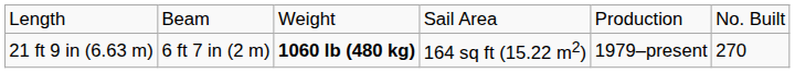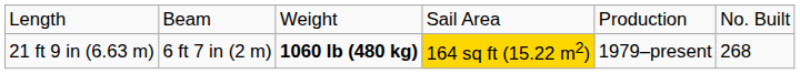21 ft 9 in (6.63 m) | column 4: no background -> gold background
21 ft 9 in (6.63 m) | column 6: 270 -> 268
